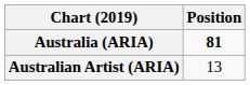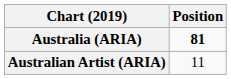Australian Artist (ARIA) | Position: 13 -> 11
